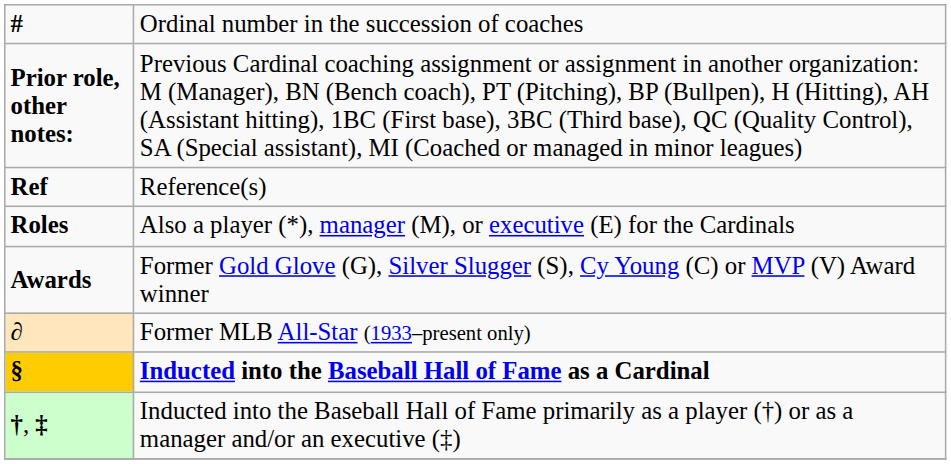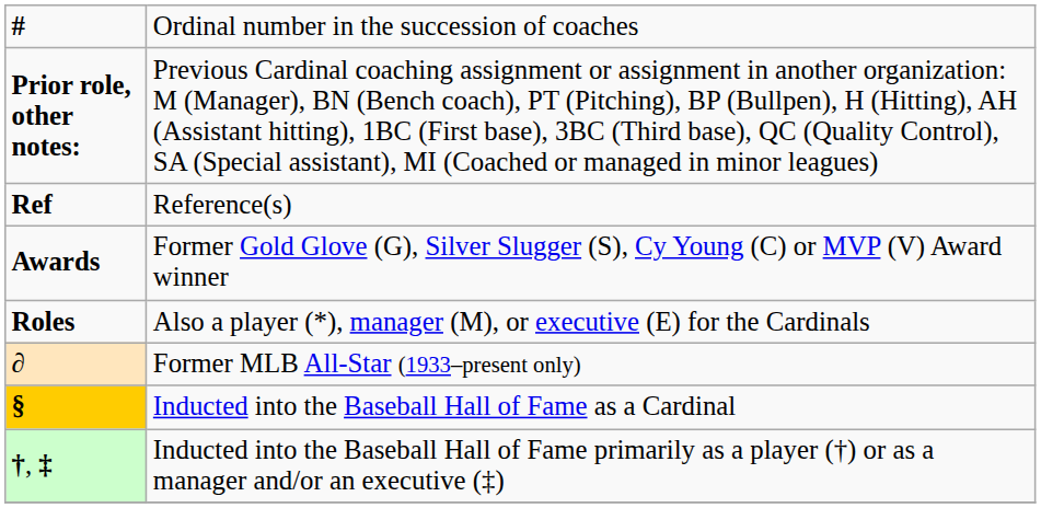rows swapped: Roles <-> Awards
§ | column 2: bold -> normal
